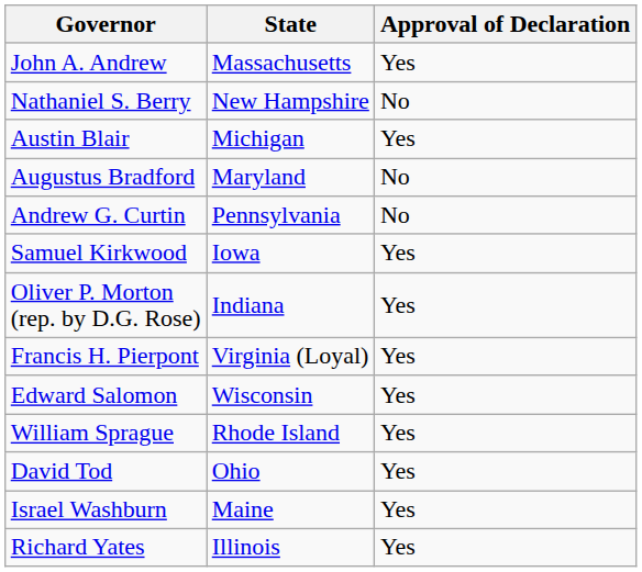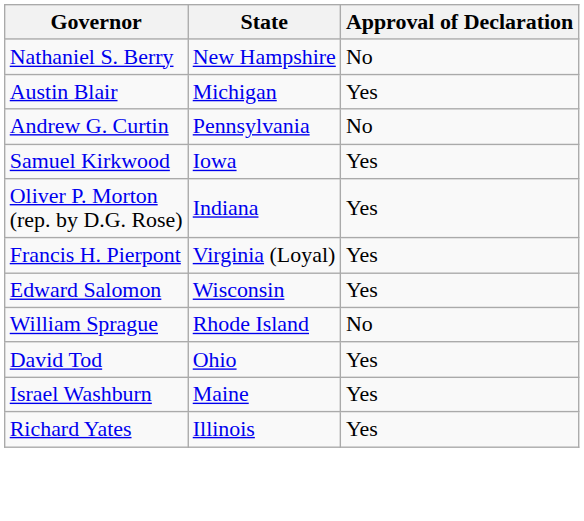- row: John A. Andrew | Massachusetts | Yes
- row: Augustus Bradford | Maryland | No
William Sprague | Approval of Declaration: Yes -> No
